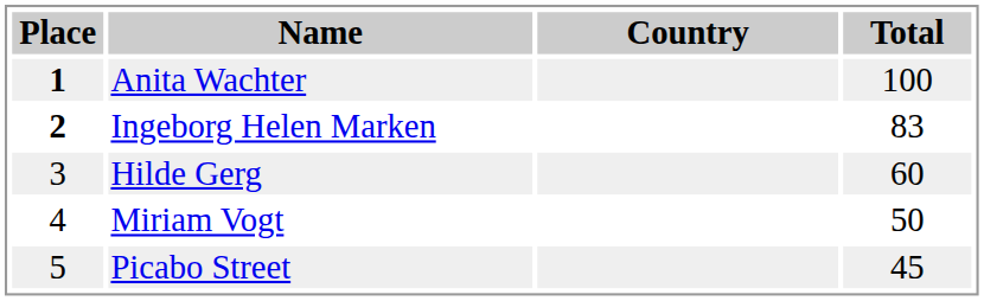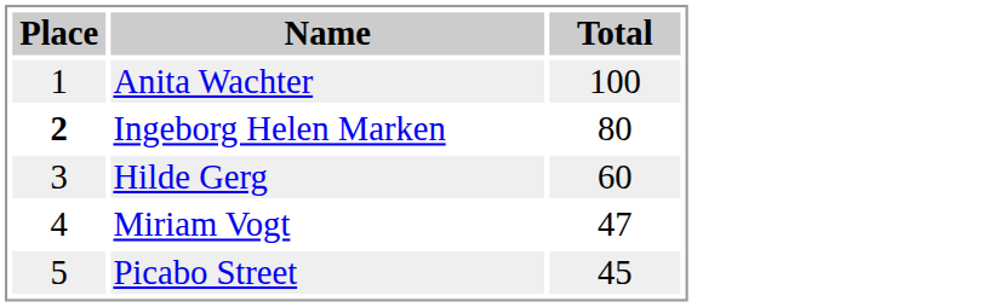- column: Country
Anita Wachter | Place: bold -> normal
Ingeborg Helen Marken | Total: 83 -> 80
Miriam Vogt | Total: 50 -> 47
